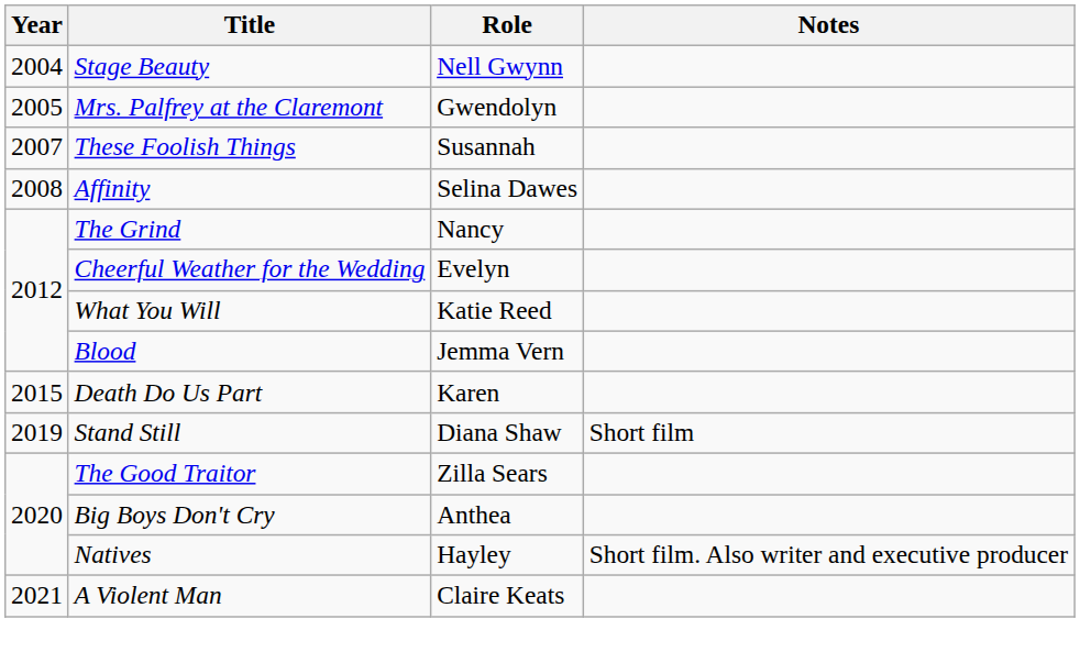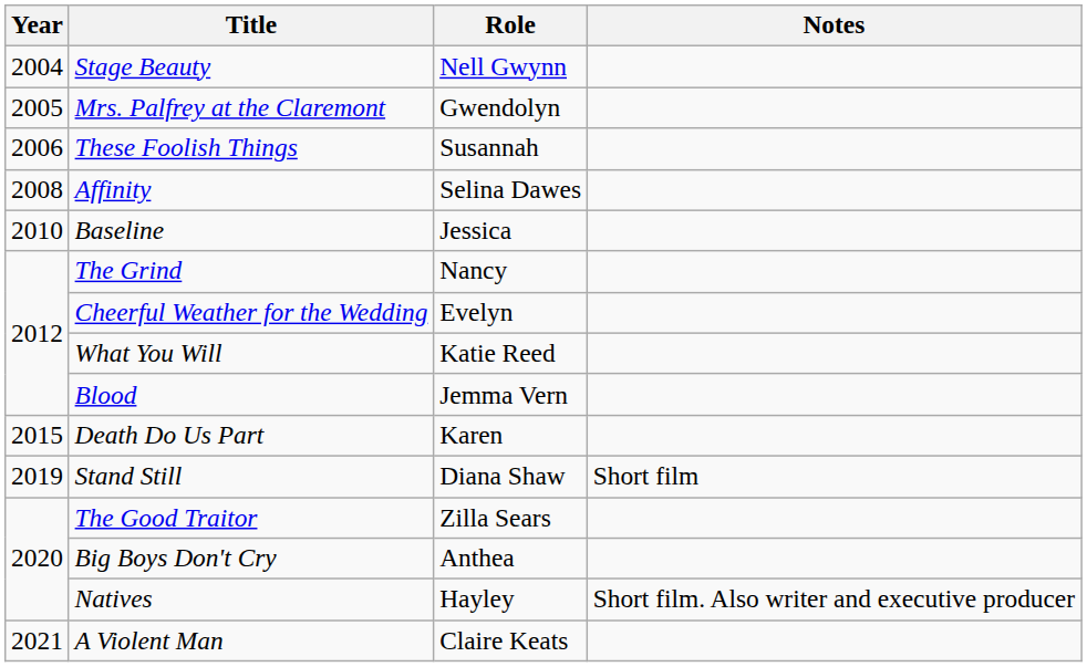These Foolish Things | Year: 2007 -> 2006
+ row: 2010 | Baseline | Jessica
